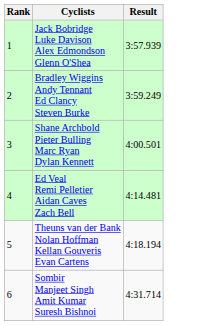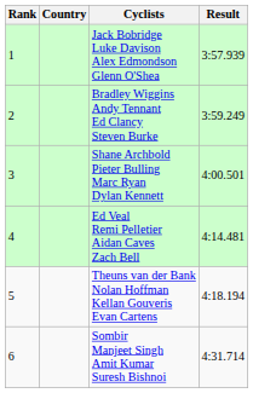+ column: Country
